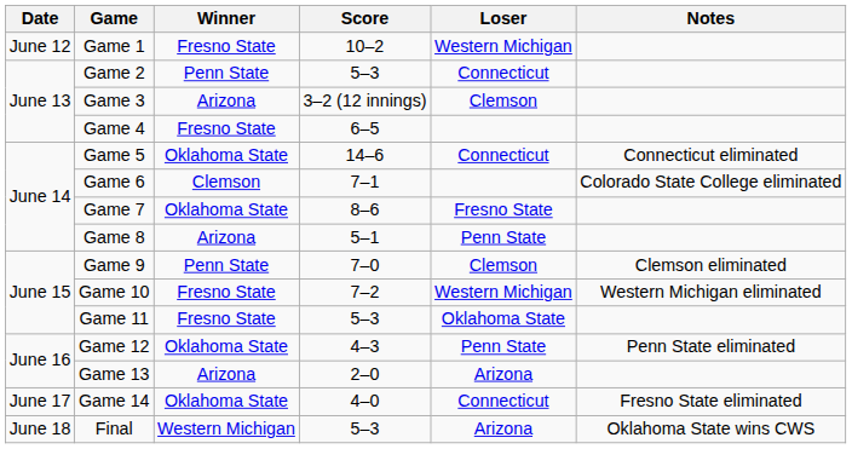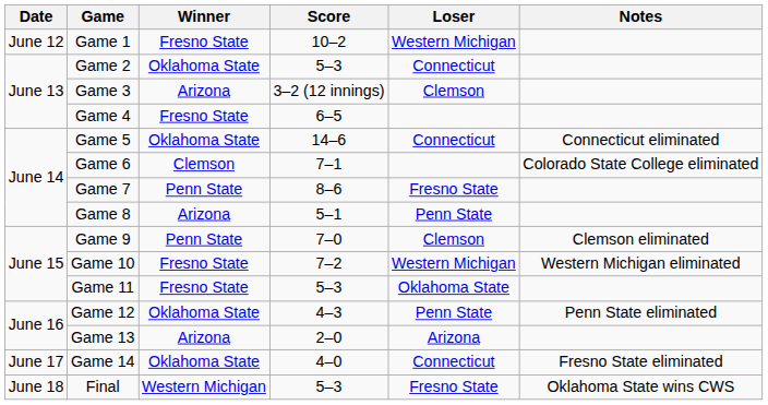Game 2 | Winner: Penn State -> Oklahoma State
Game 7 | Winner: Oklahoma State -> Penn State
Final | Loser: Arizona -> Fresno State
